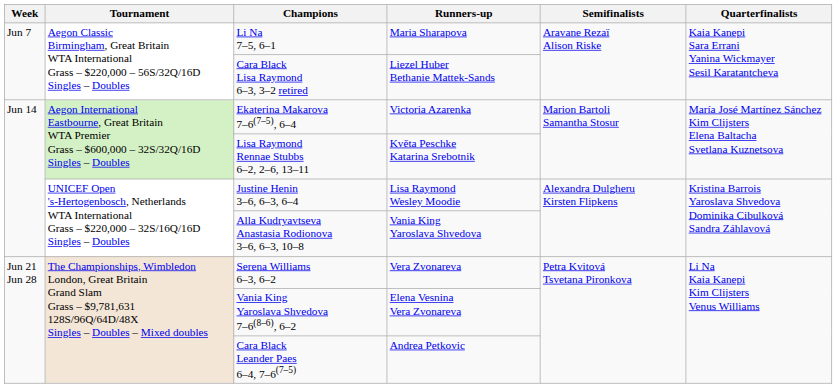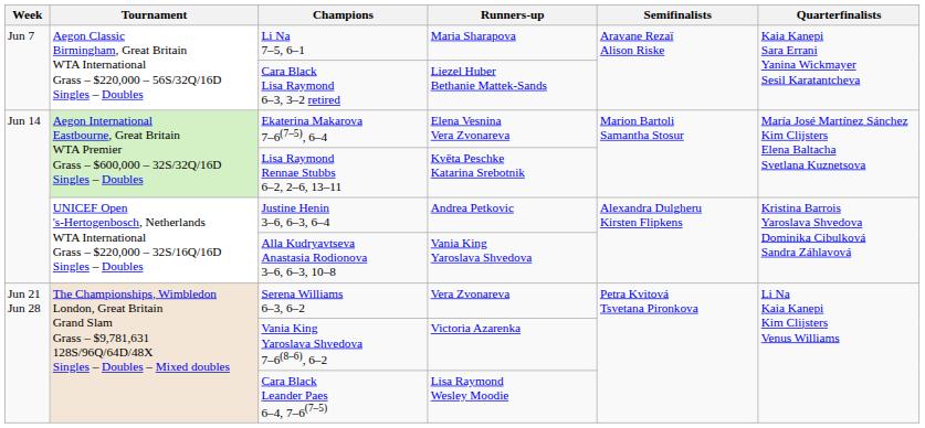Ekaterina Makarova 7–6(7–5), 6–4 | Runners-up: Victoria Azarenka -> Elena Vesnina Vera Zvonareva
Justine Henin 3–6, 6–3, 6–4 | Runners-up: Lisa Raymond Wesley Moodie -> Andrea Petkovic
Vania King Yaroslava Shvedova 7–6(8–6), 6–2 | Runners-up: Elena Vesnina Vera Zvonareva -> Victoria Azarenka
Cara Black Leander Paes 6–4, 7–6(7–5) | Runners-up: Andrea Petkovic -> Lisa Raymond Wesley Moodie
